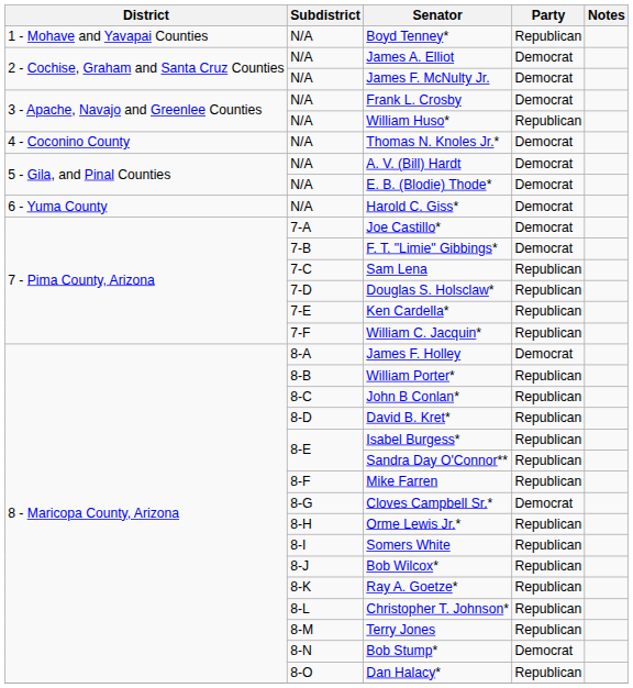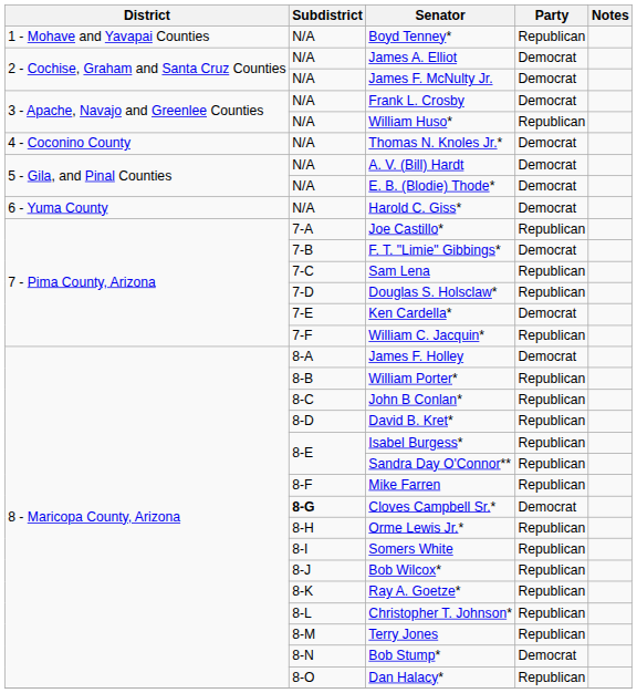Joe Castillo* | Party: Democrat -> Republican
Ken Cardella* | Party: Republican -> Democrat
Cloves Campbell Sr.* | Subdistrict: normal -> bold
